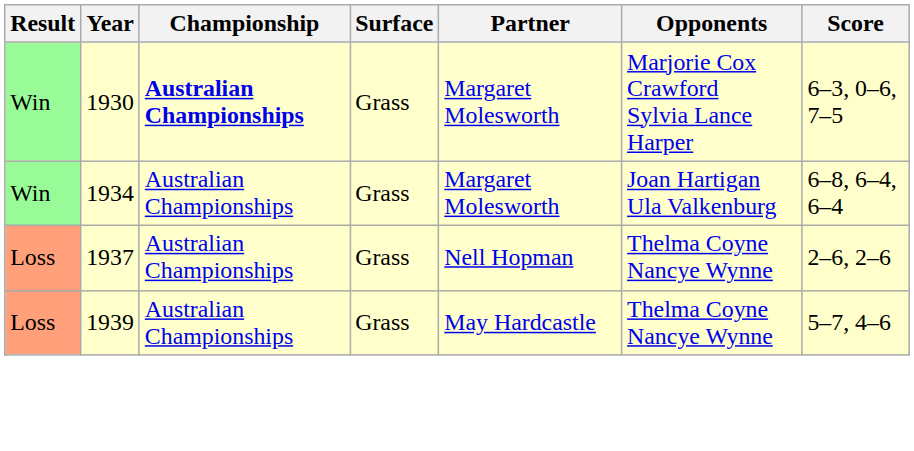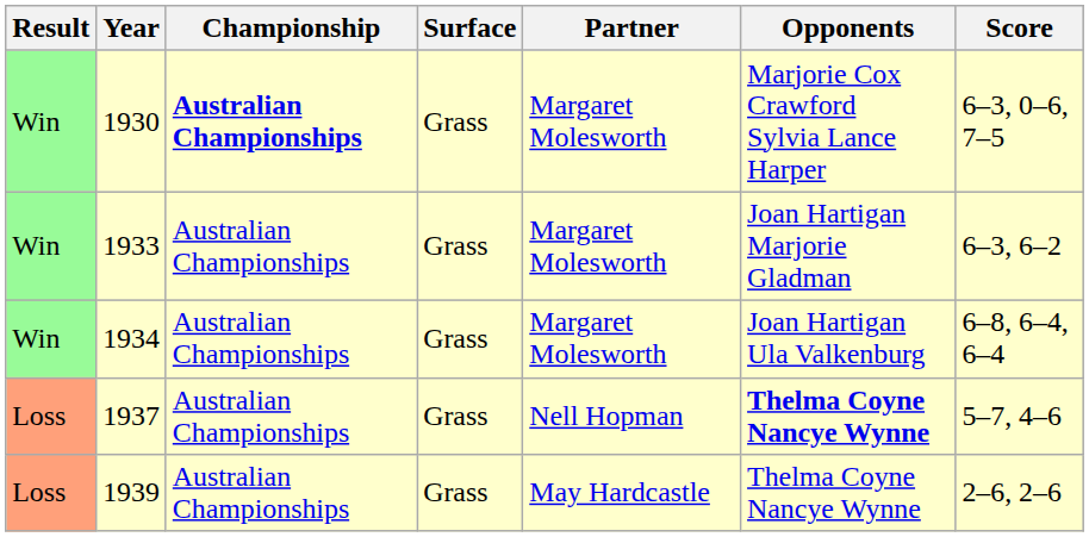+ row: Win | 1933 | Australian Championships | Grass | Margaret Molesworth | Joan Hartigan Marjorie Gladman | 6–3, 6–2
1937 | Opponents: normal -> bold
1937 | Score: 2–6, 2–6 -> 5–7, 4–6
1939 | Score: 5–7, 4–6 -> 2–6, 2–6
